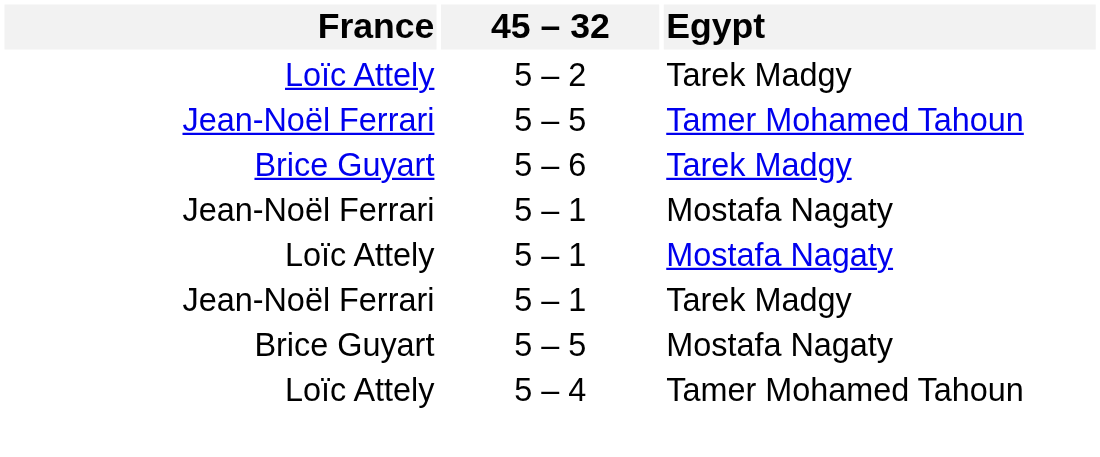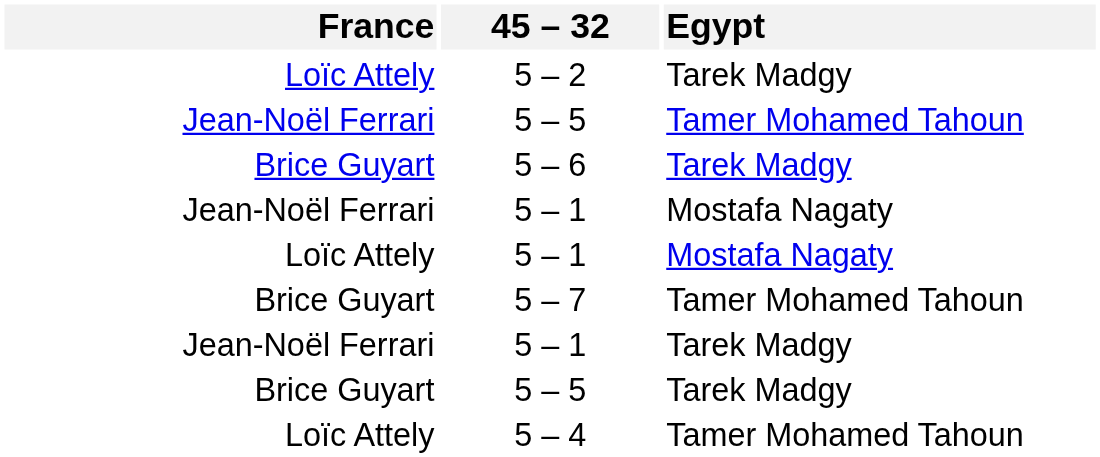+ row: Brice Guyart | 5 – 7 | Tamer Mohamed Tahoun
Brice Guyart / 5 – 5 | Egypt: Mostafa Nagaty -> Tarek Madgy
